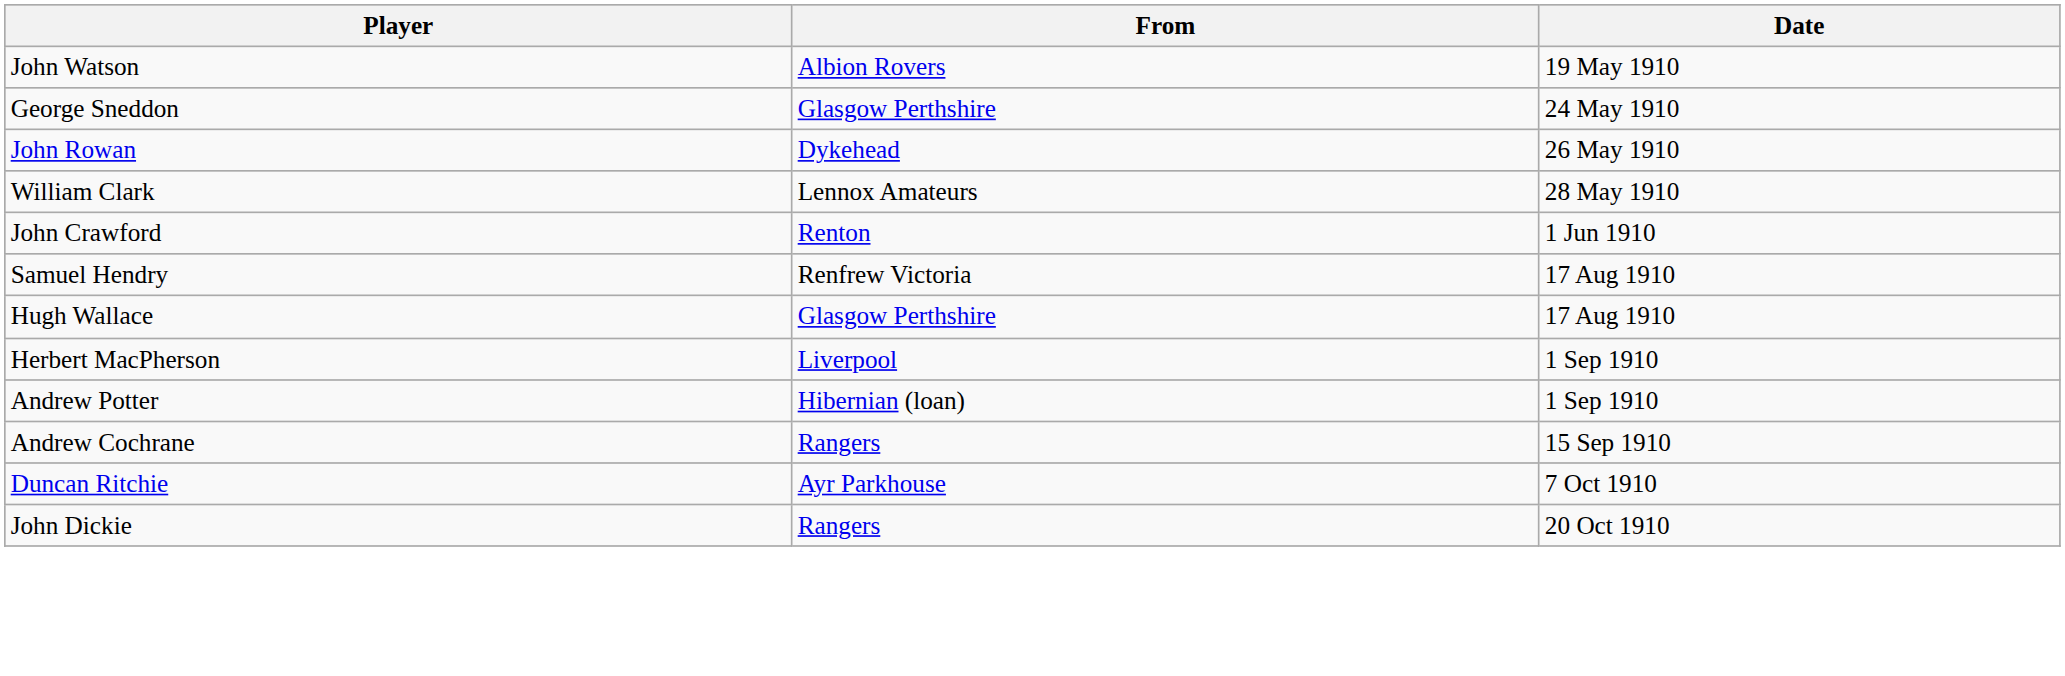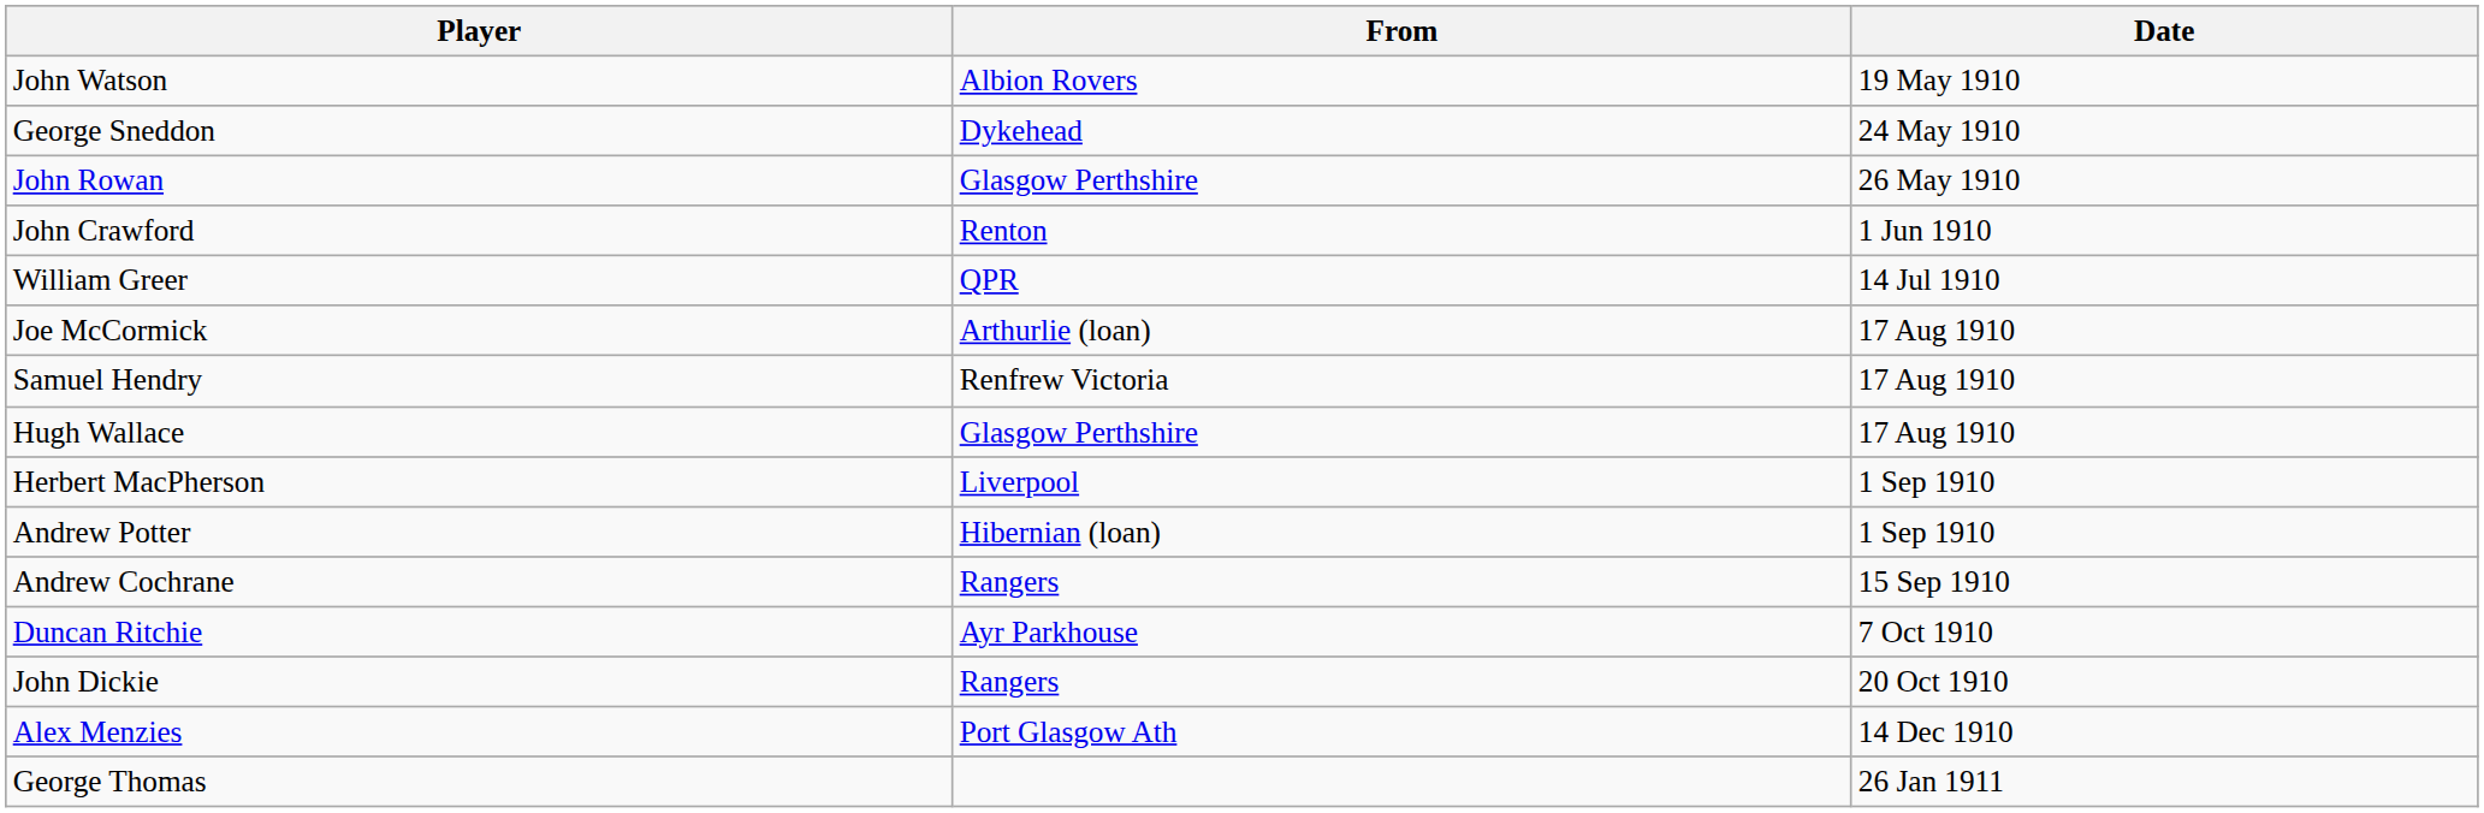George Sneddon | From: Glasgow Perthshire -> Dykehead
John Rowan | From: Dykehead -> Glasgow Perthshire
- row: William Clark | Lennox Amateurs | 28 May 1910
+ row: William Greer | QPR | 14 Jul 1910
+ row: Joe McCormick | Arthurlie (loan) | 17 Aug 1910
+ row: Alex Menzies | Port Glasgow Ath | 14 Dec 1910
+ row: George Thomas | 26 Jan 1911
